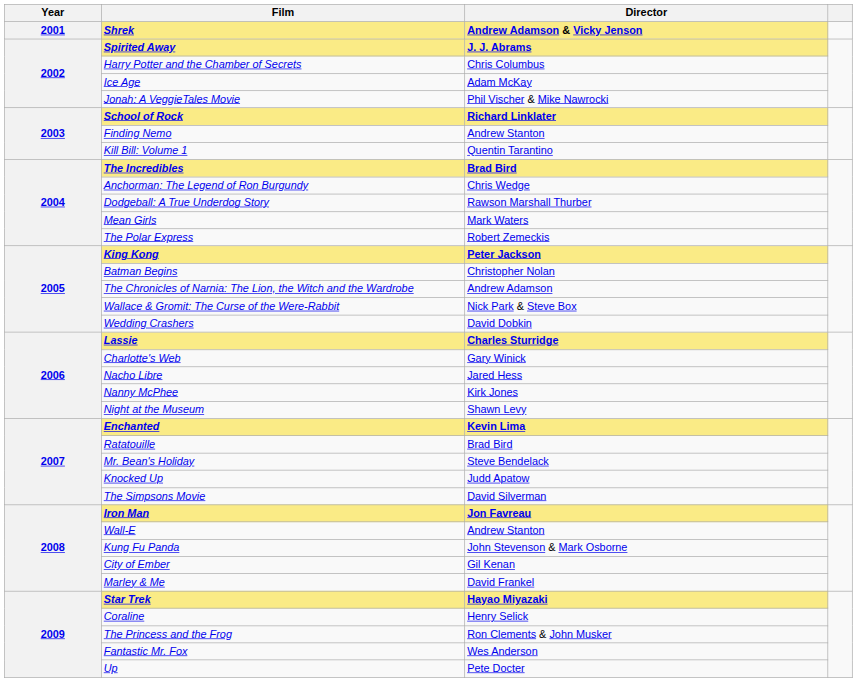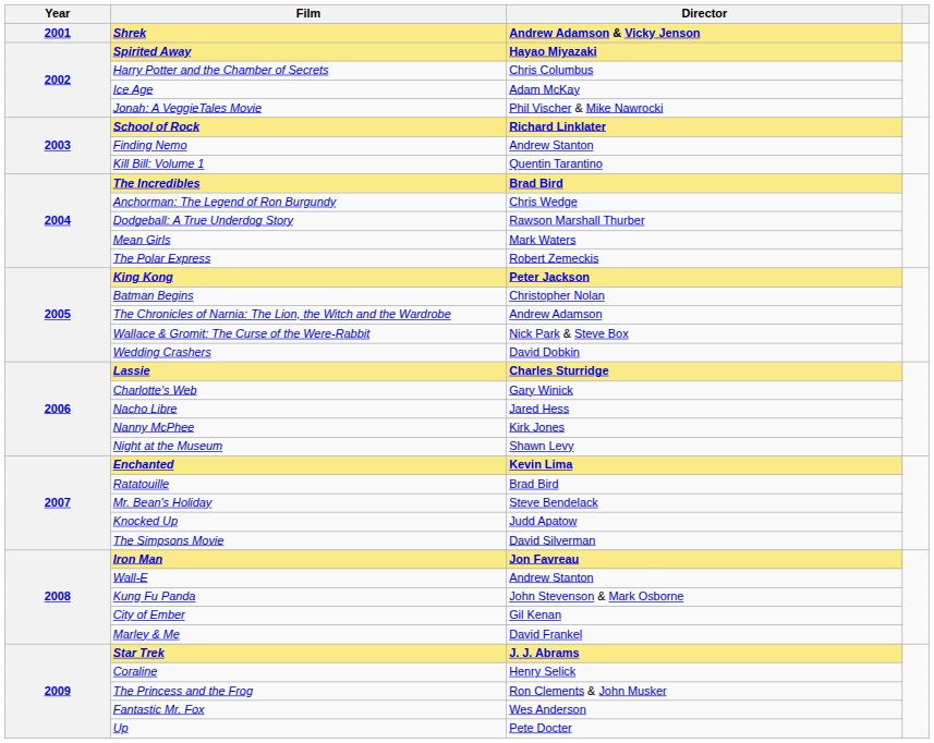Spirited Away | Director: J. J. Abrams -> Hayao Miyazaki
Star Trek | Director: Hayao Miyazaki -> J. J. Abrams
